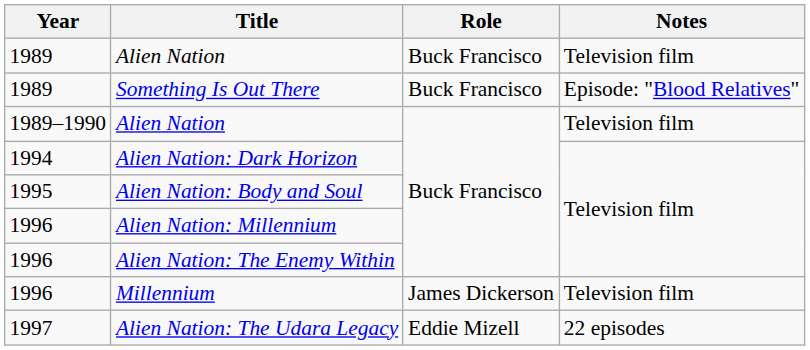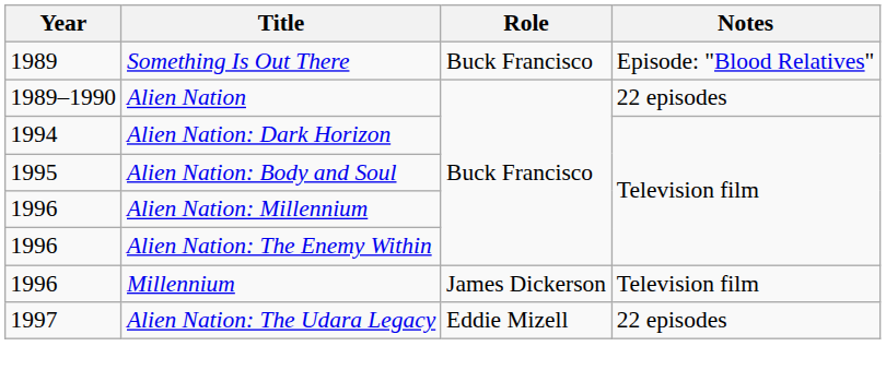- row: 1989 | Alien Nation | Buck Francisco | Television film
1989–1990 / Alien Nation | Notes: Television film -> 22 episodes
